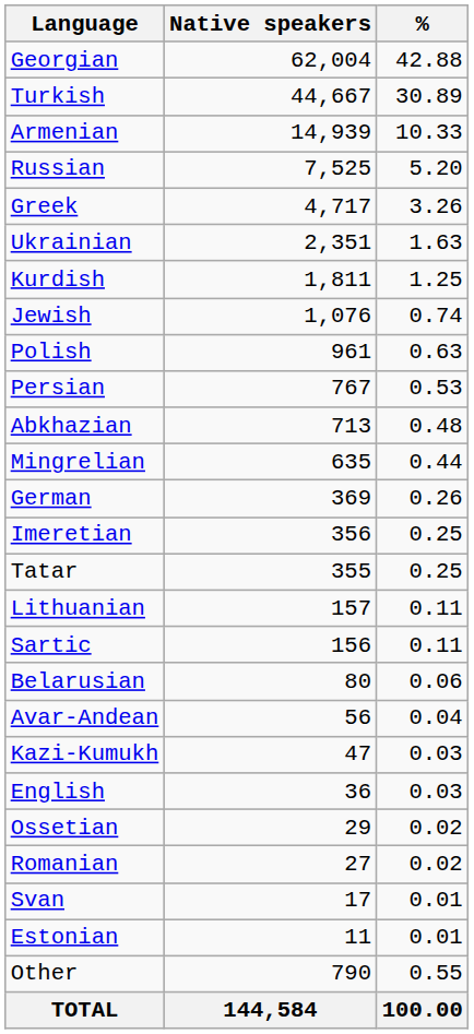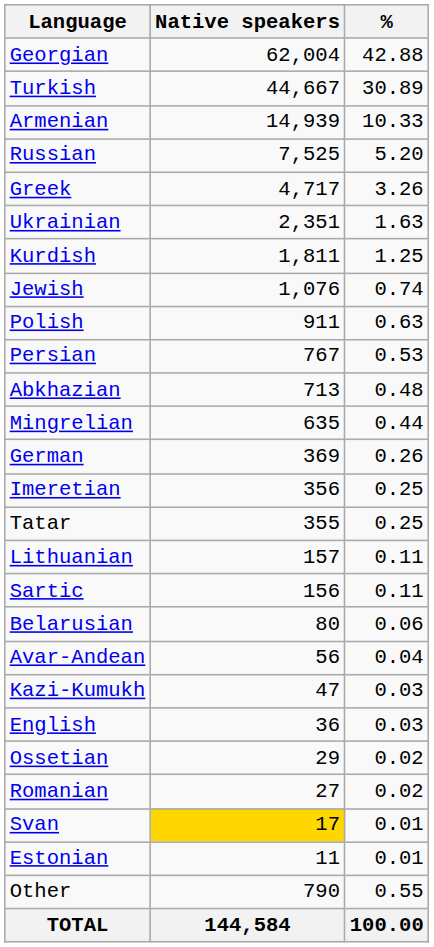Polish | Native speakers: 961 -> 911
Svan | Native speakers: no background -> gold background
